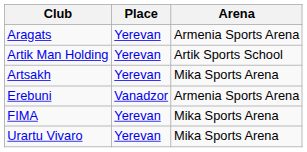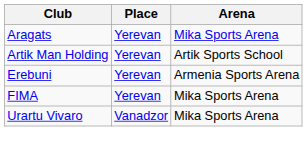Aragats | Arena: Armenia Sports Arena -> Mika Sports Arena
- row: Artsakh | Yerevan | Mika Sports Arena
Erebuni | Place: Vanadzor -> Yerevan
Urartu Vivaro | Place: Yerevan -> Vanadzor
